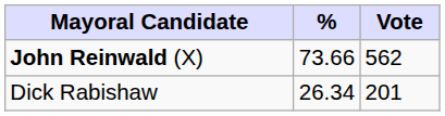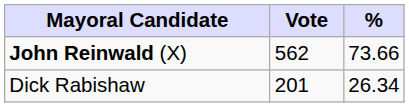columns swapped: Vote <-> %
